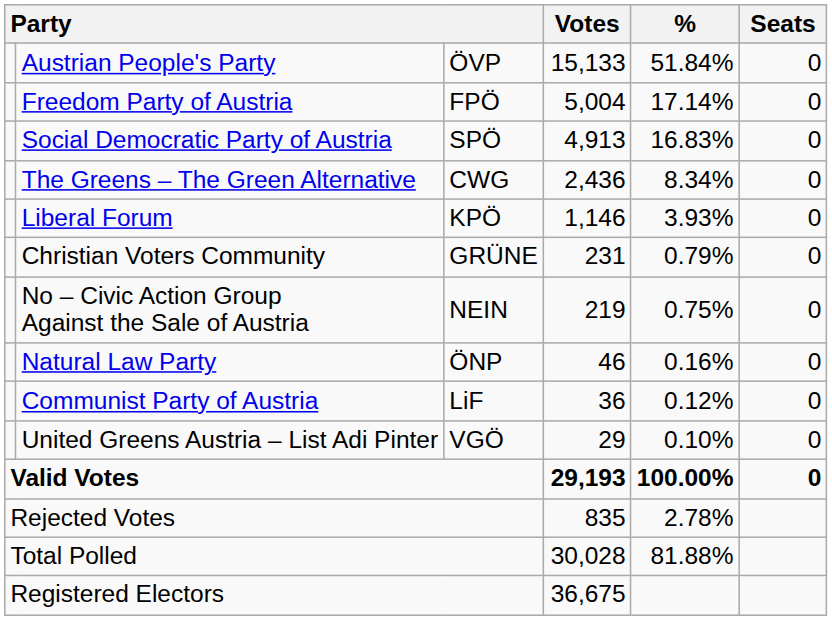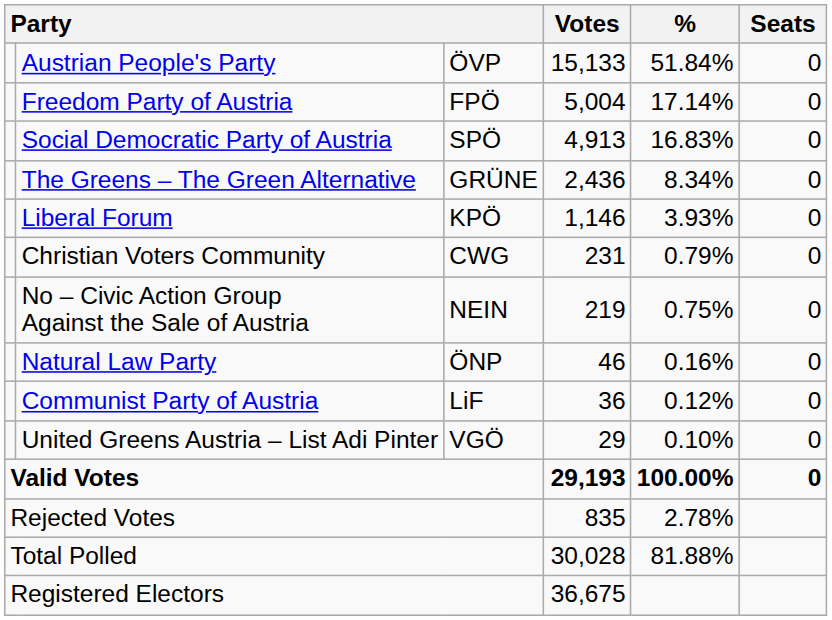The Greens – The Green Alternative | column 3: CWG -> GRÜNE
Christian Voters Community | column 3: GRÜNE -> CWG
